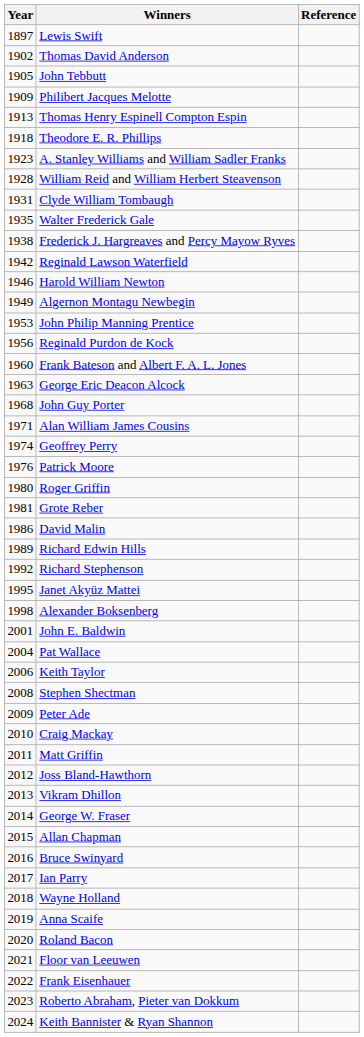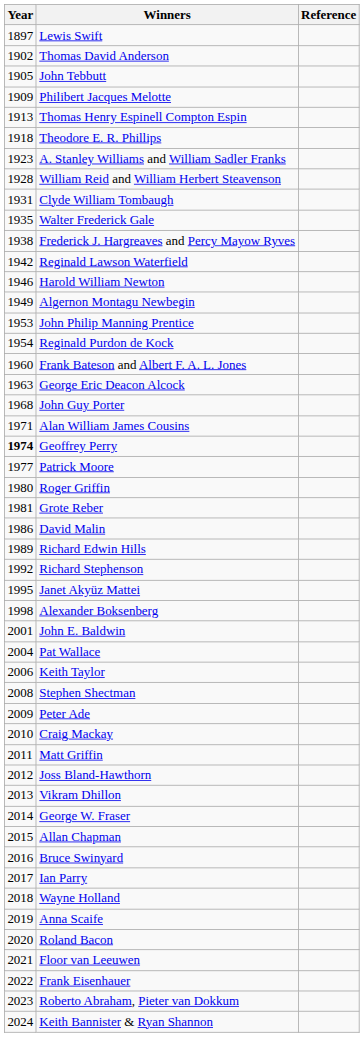Reginald Purdon de Kock | Year: 1956 -> 1954
Geoffrey Perry | Year: normal -> bold
Patrick Moore | Year: 1976 -> 1977
